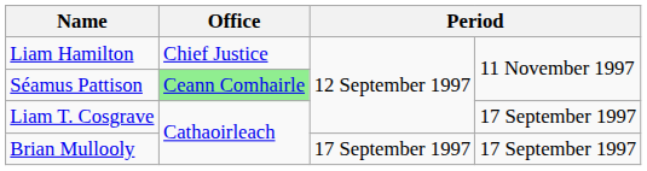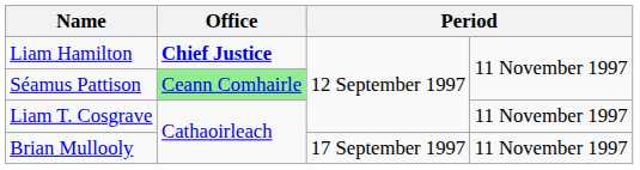Liam Hamilton | Office: normal -> bold
Liam T. Cosgrave | column 4: 17 September 1997 -> 11 November 1997
Brian Mullooly | column 4: 17 September 1997 -> 11 November 1997
